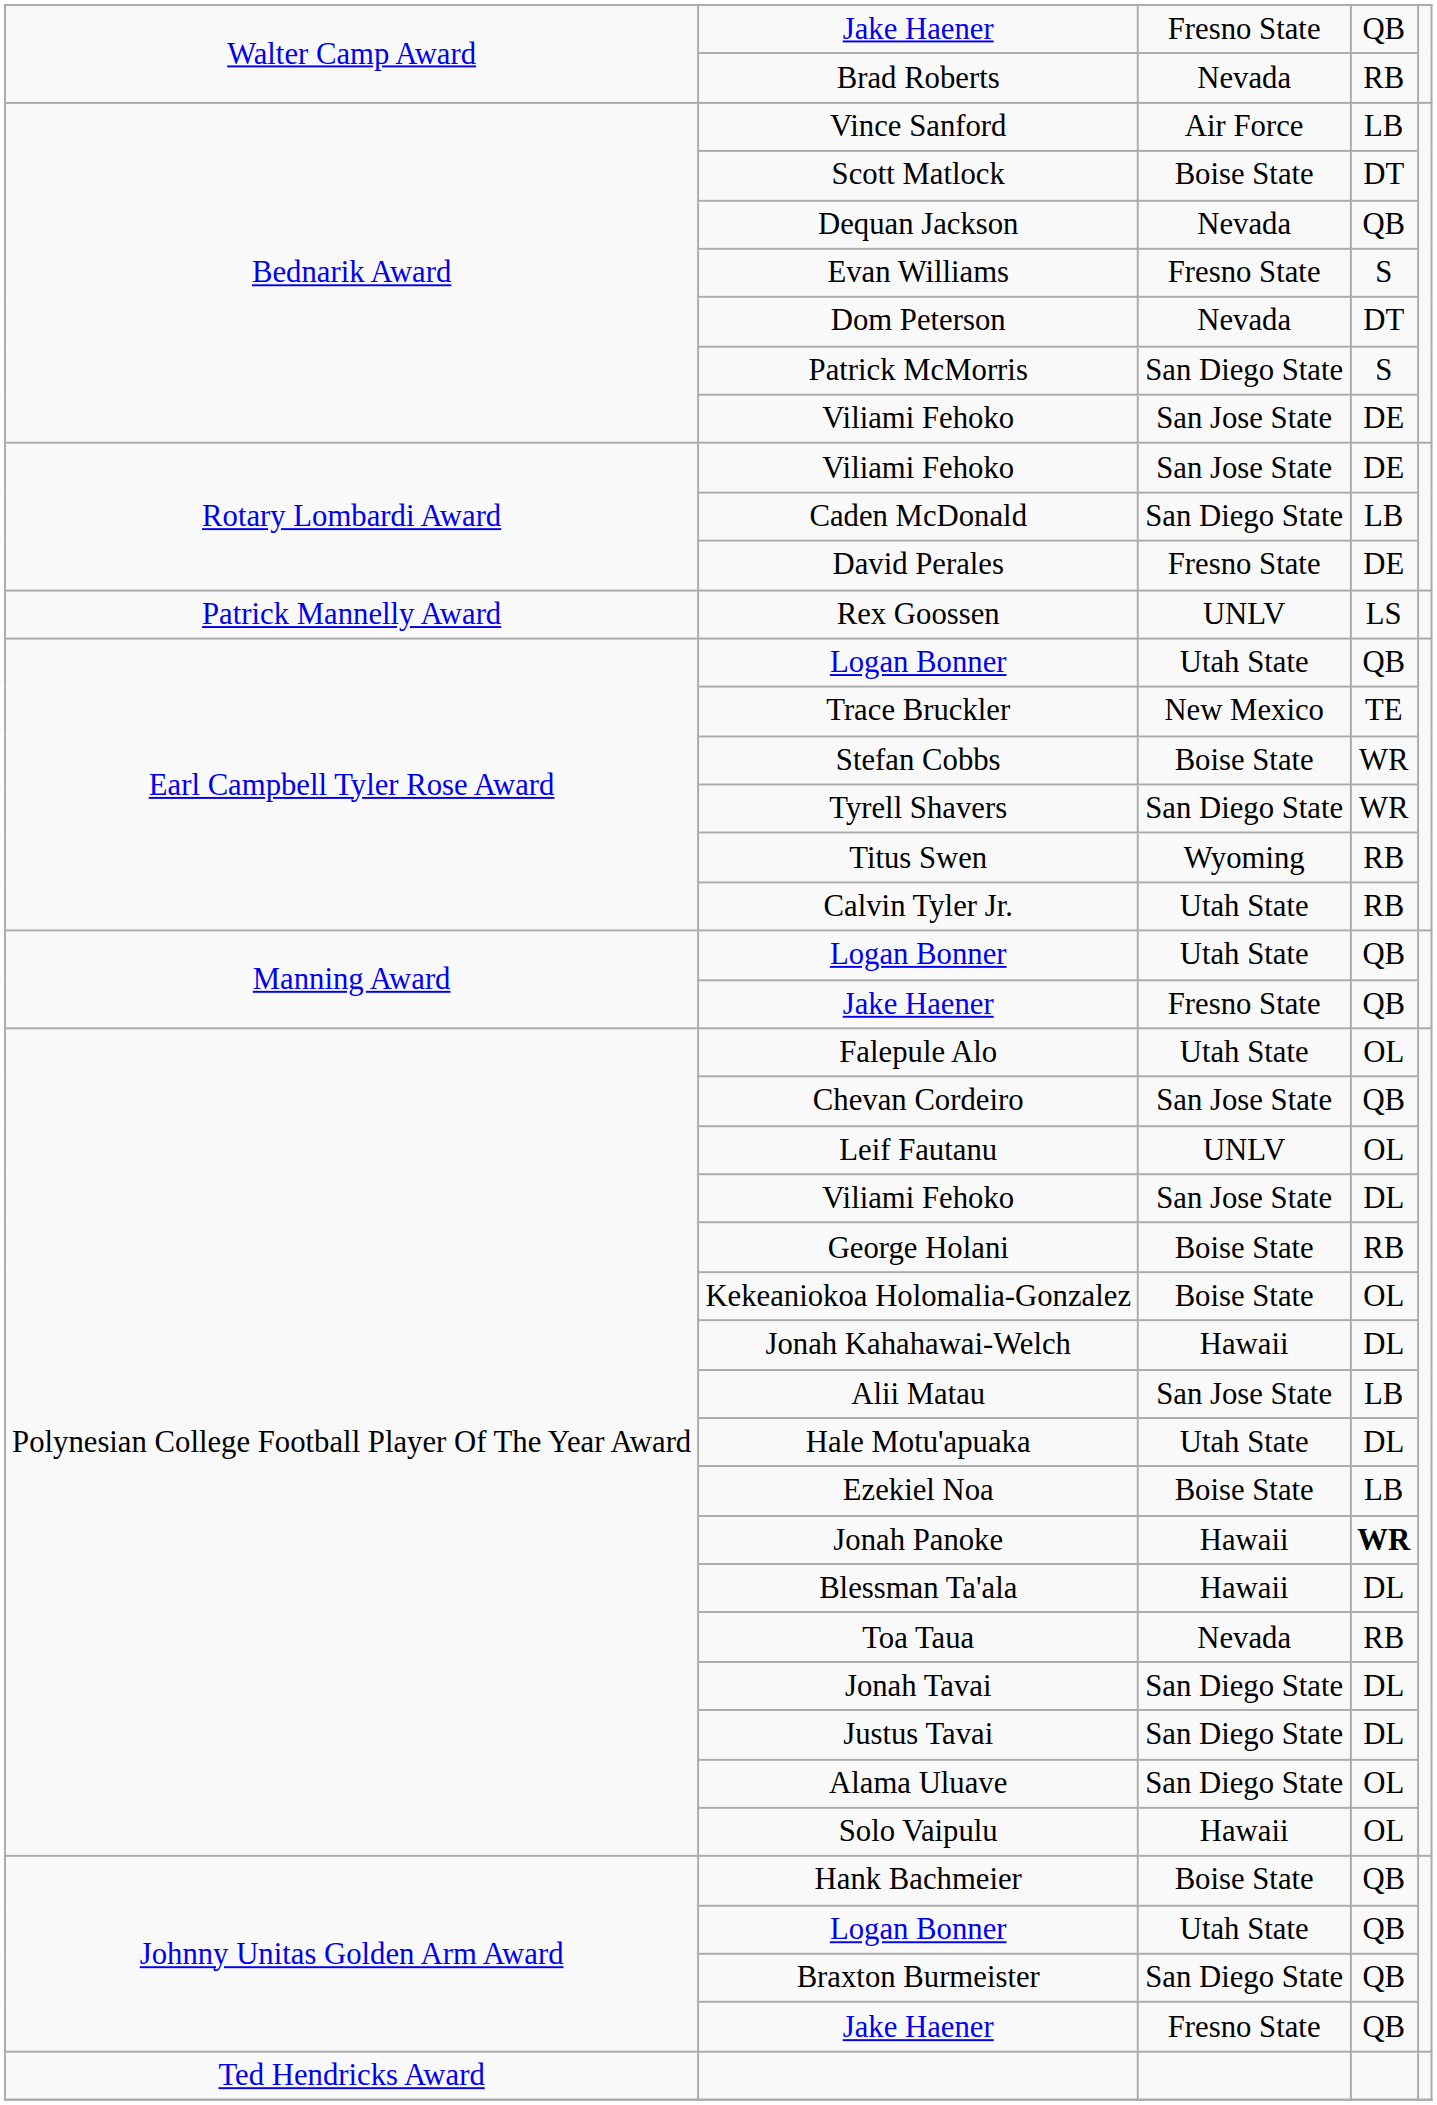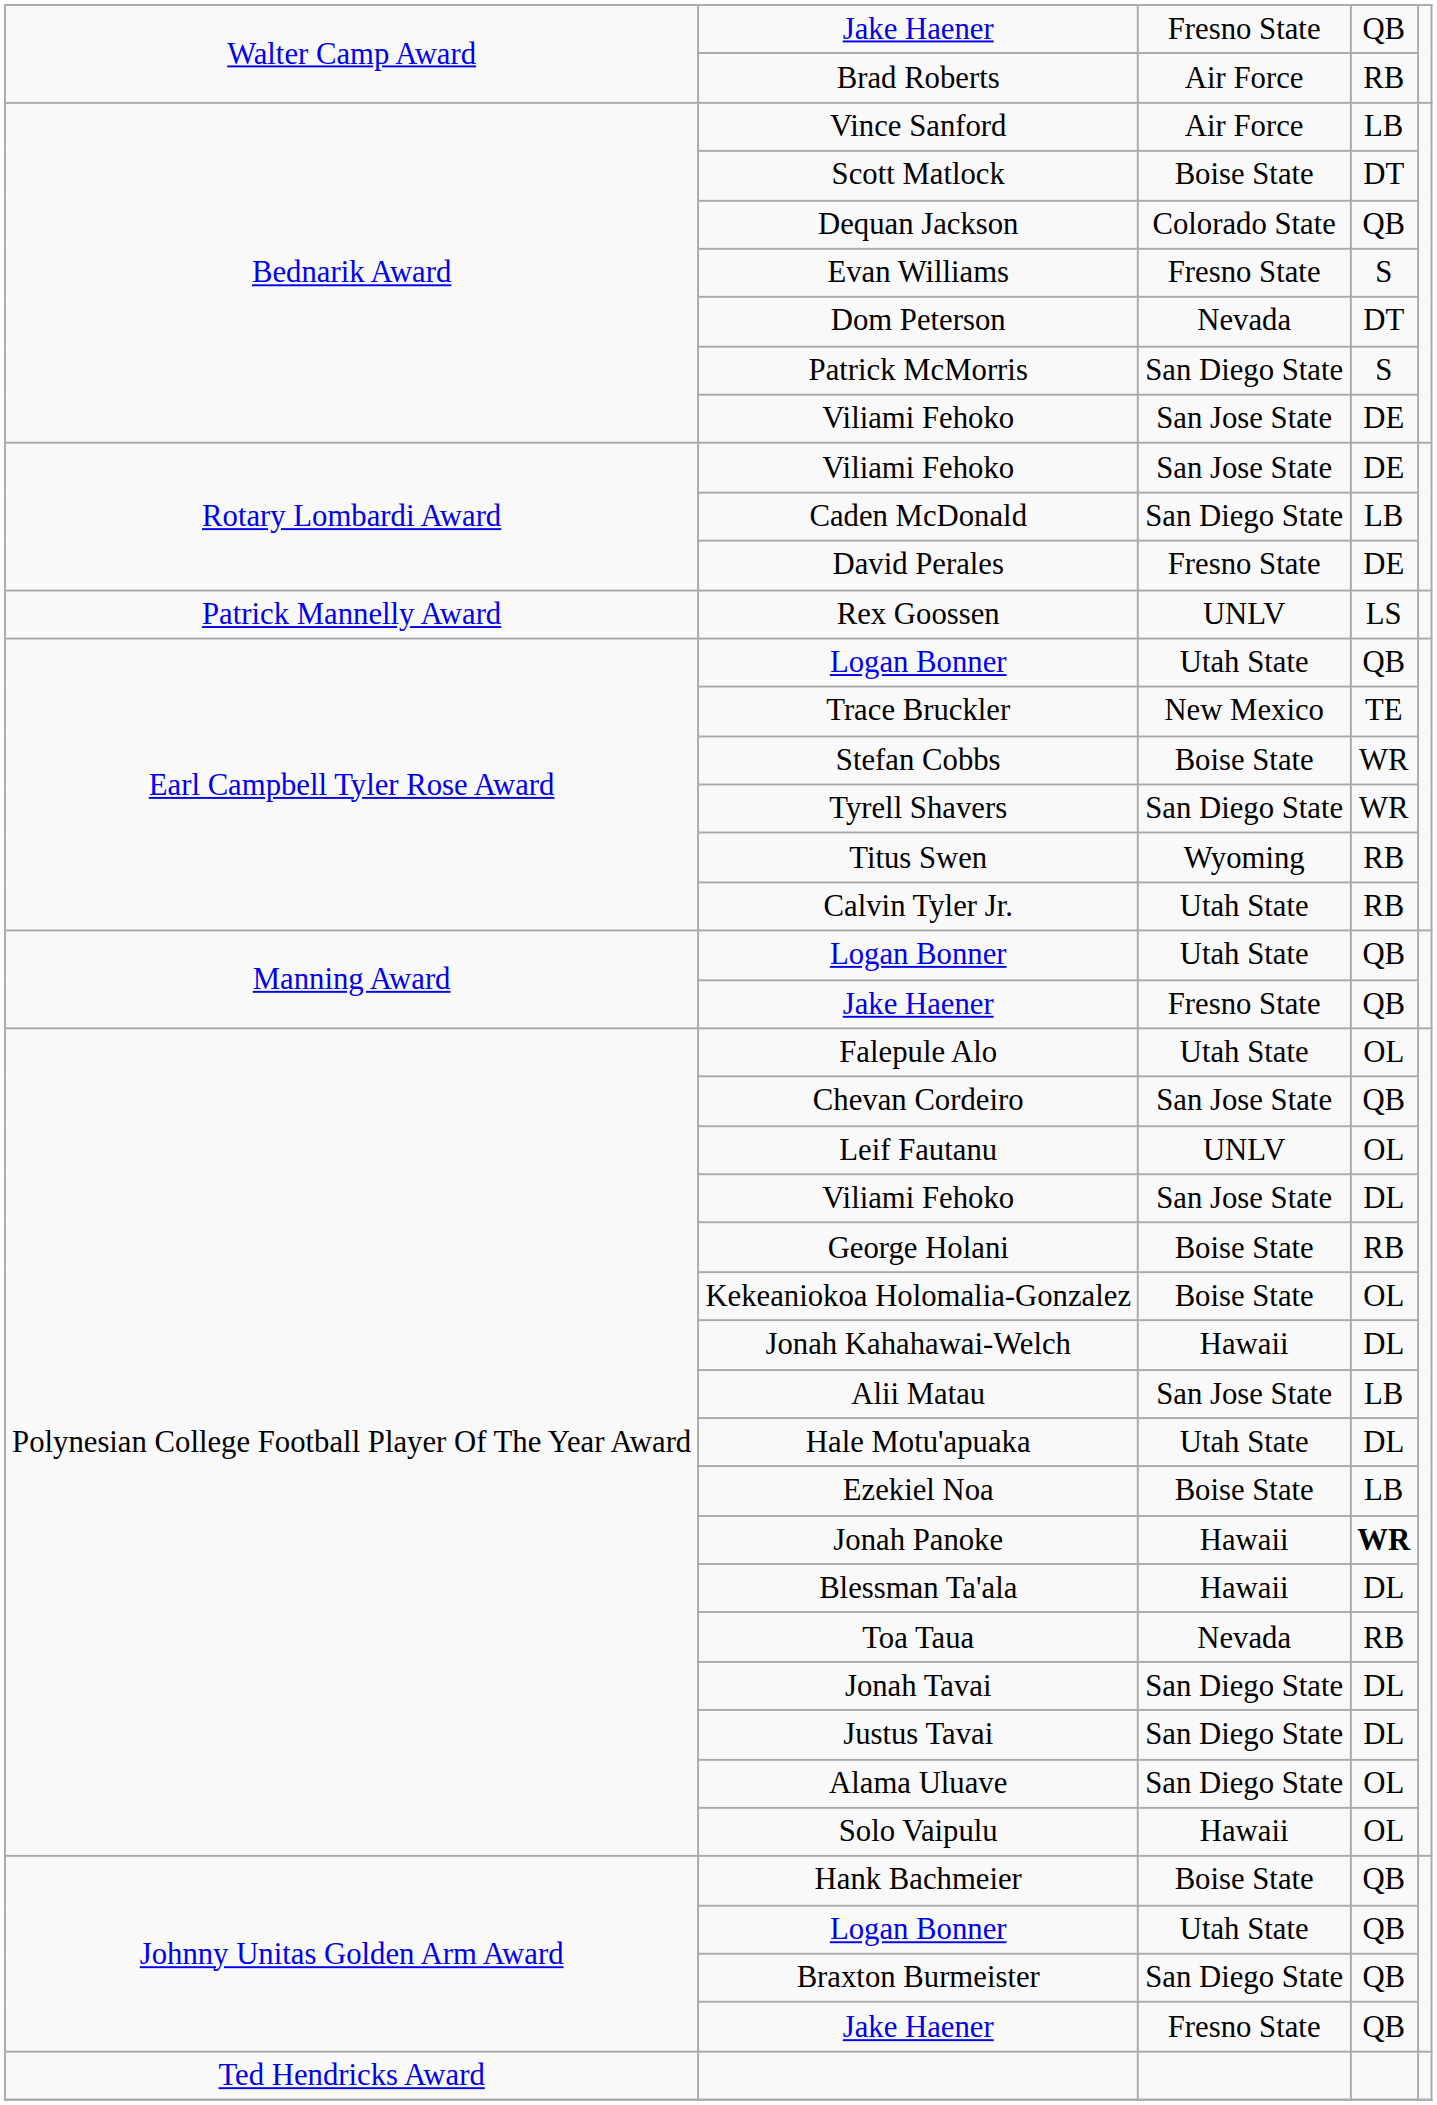Brad Roberts | column 3: Nevada -> Air Force
Dequan Jackson | column 3: Nevada -> Colorado State
